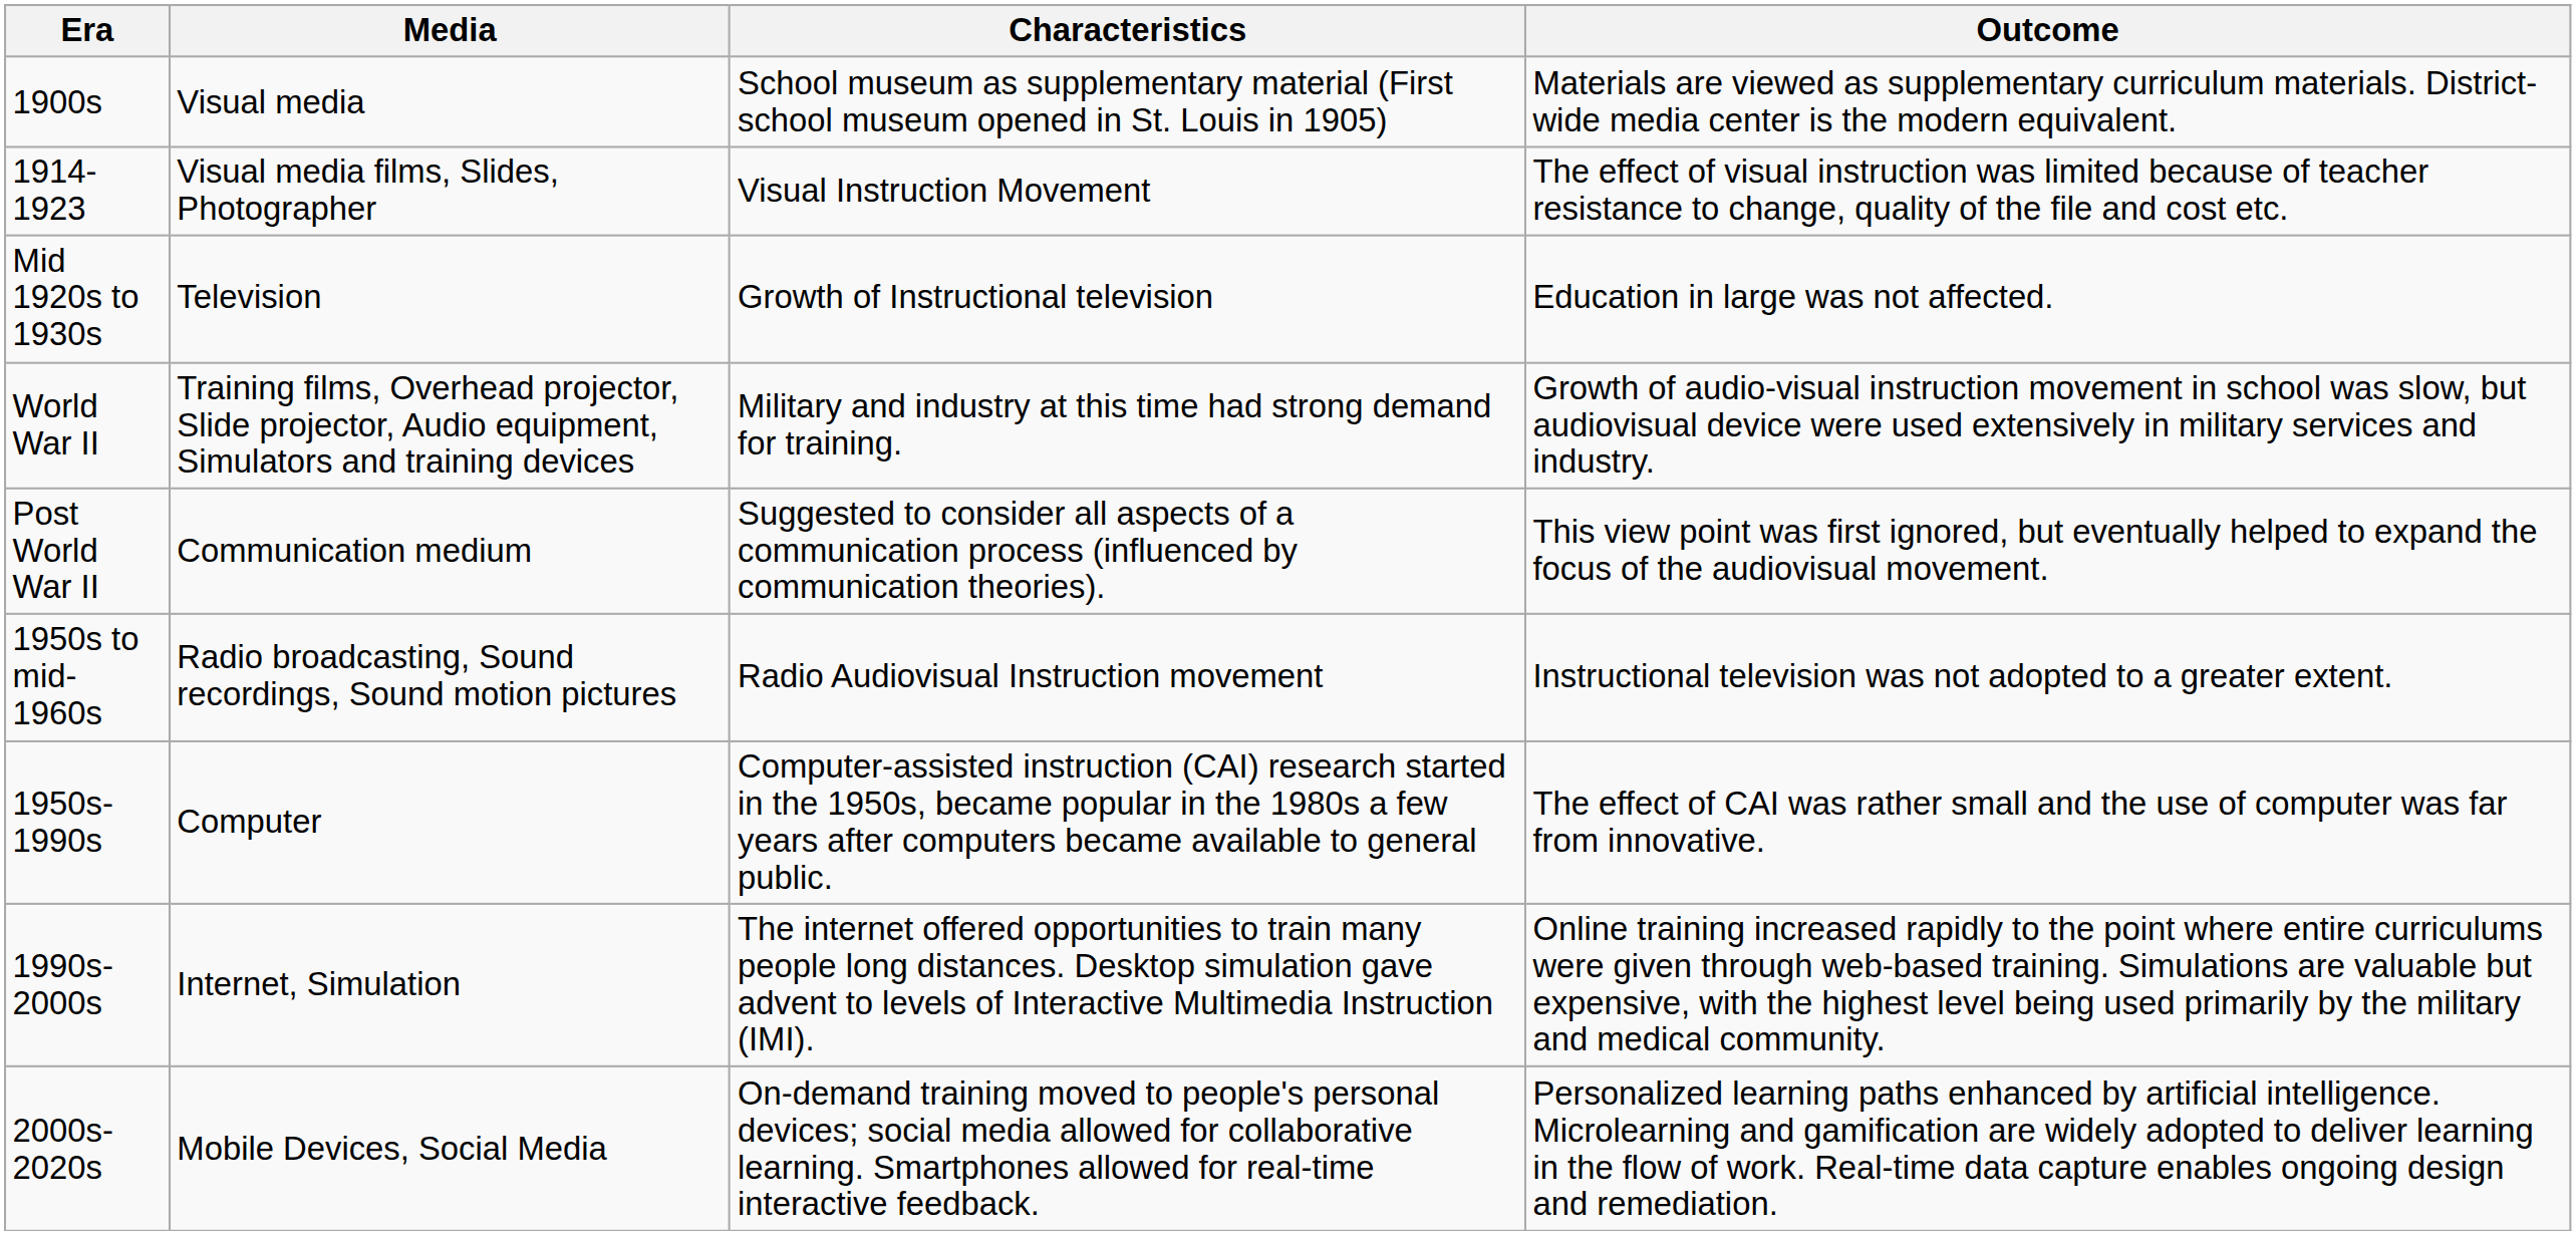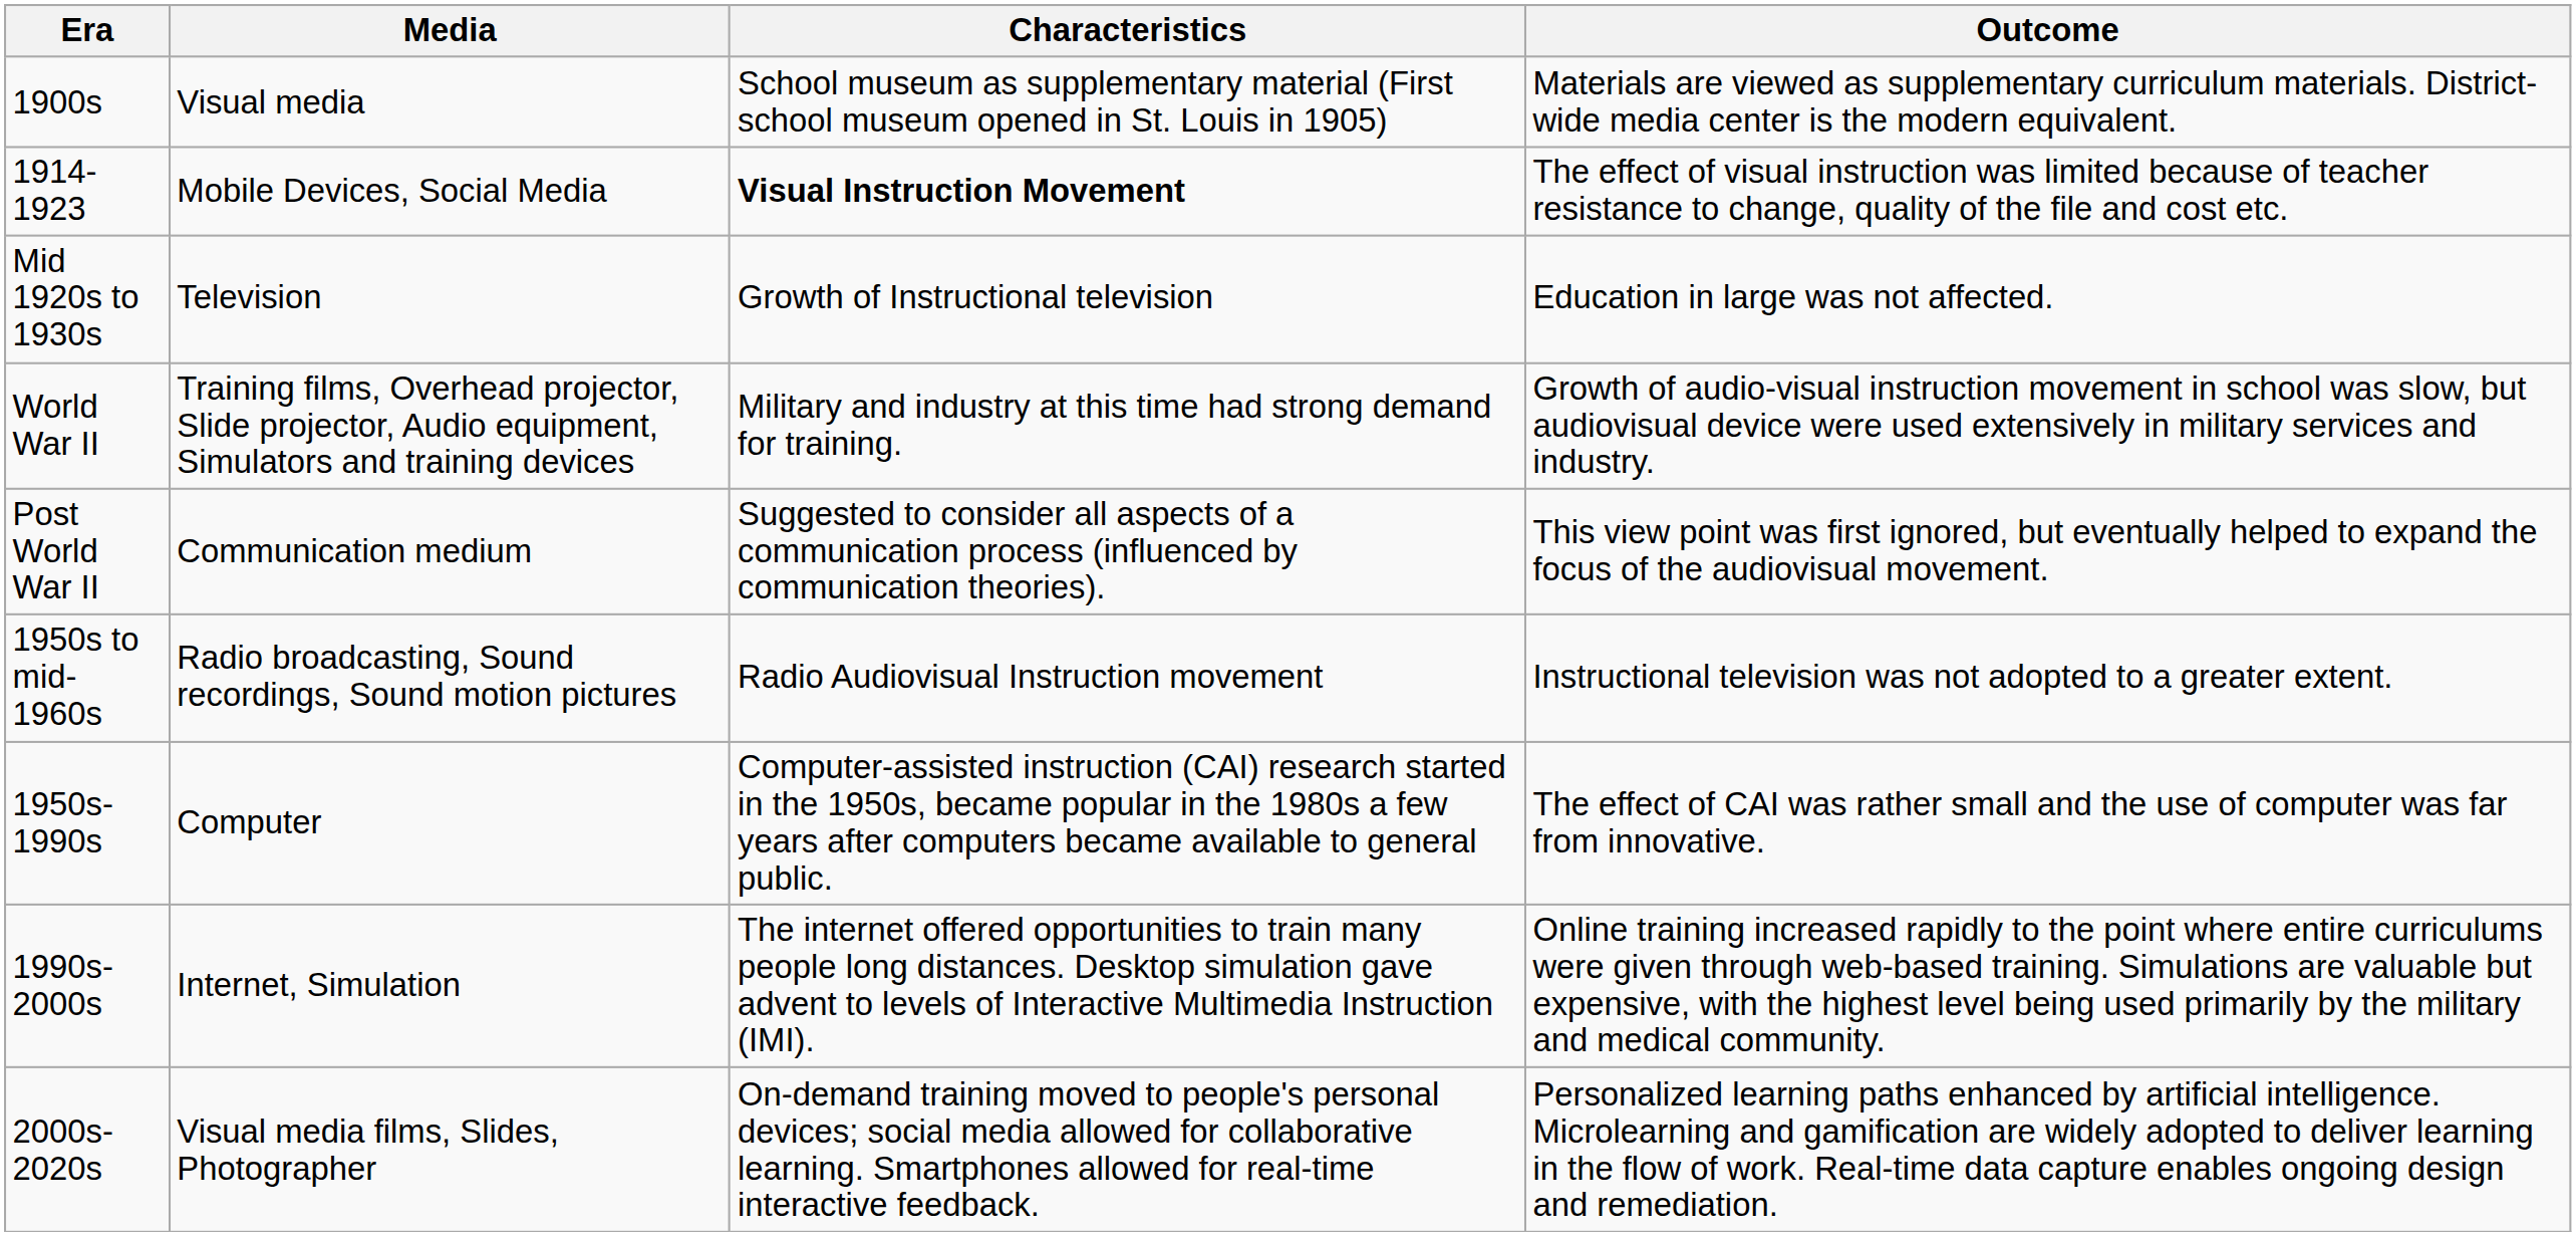1914-1923 | Media: Visual media films, Slides, Photographer -> Mobile Devices, Social Media
1914-1923 | Characteristics: normal -> bold
2000s-2020s | Media: Mobile Devices, Social Media -> Visual media films, Slides, Photographer
